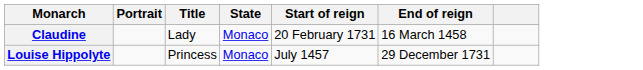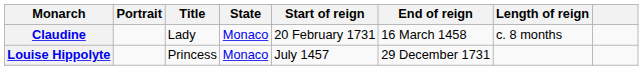+ column: Length of reign | c. 8 months
